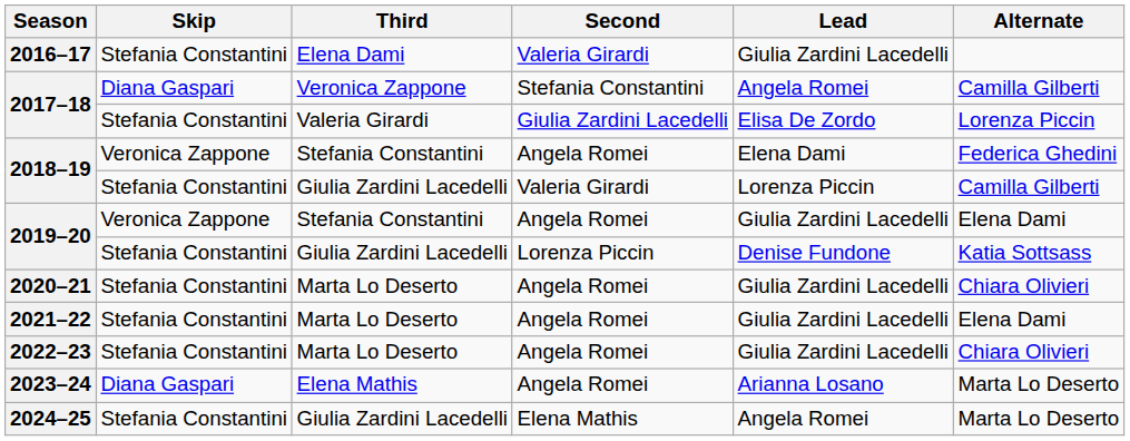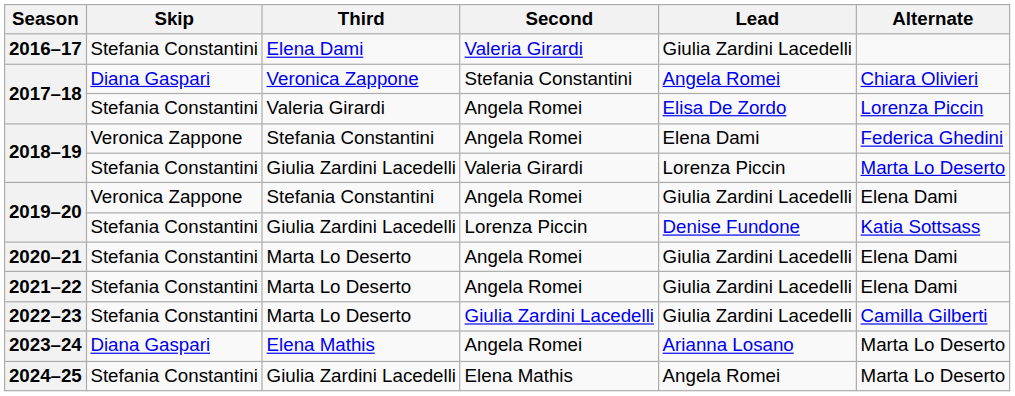2017–18 / Veronica Zappone | Alternate: Camilla Gilberti -> Chiara Olivieri
2017–18 / Valeria Girardi | Second: Giulia Zardini Lacedelli -> Angela Romei
2018–19 / Giulia Zardini Lacedelli | Alternate: Camilla Gilberti -> Marta Lo Deserto
2020–21 | Alternate: Chiara Olivieri -> Elena Dami
2022–23 | Second: Angela Romei -> Giulia Zardini Lacedelli
2022–23 | Alternate: Chiara Olivieri -> Camilla Gilberti
